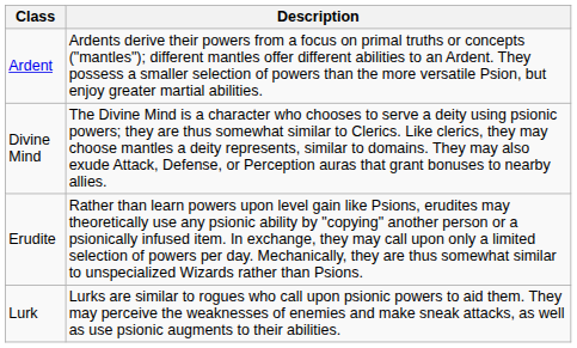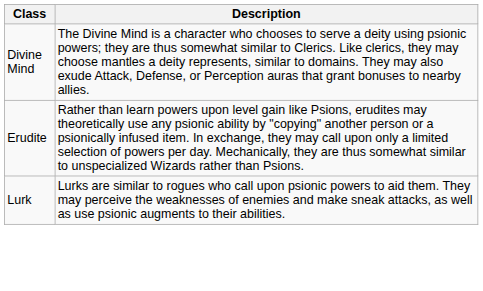- row: Ardent | Ardents derive their powers from a focus on primal truths or concepts ("mantles"); different mantles offer different abilities to an Ardent. They possess a smaller selection of powers than the more versatile Psion, but enjoy greater martial abilities.
